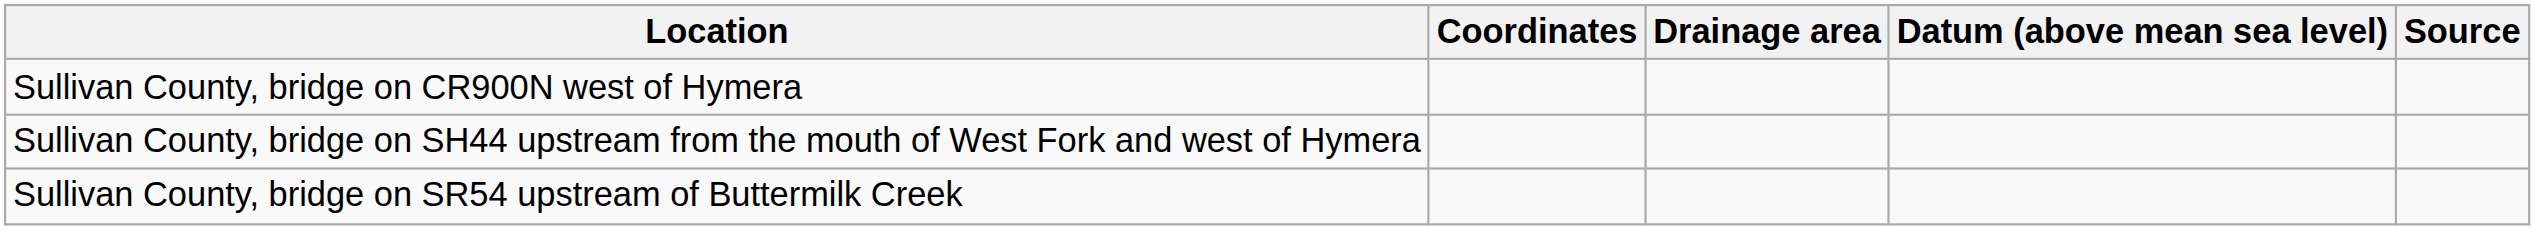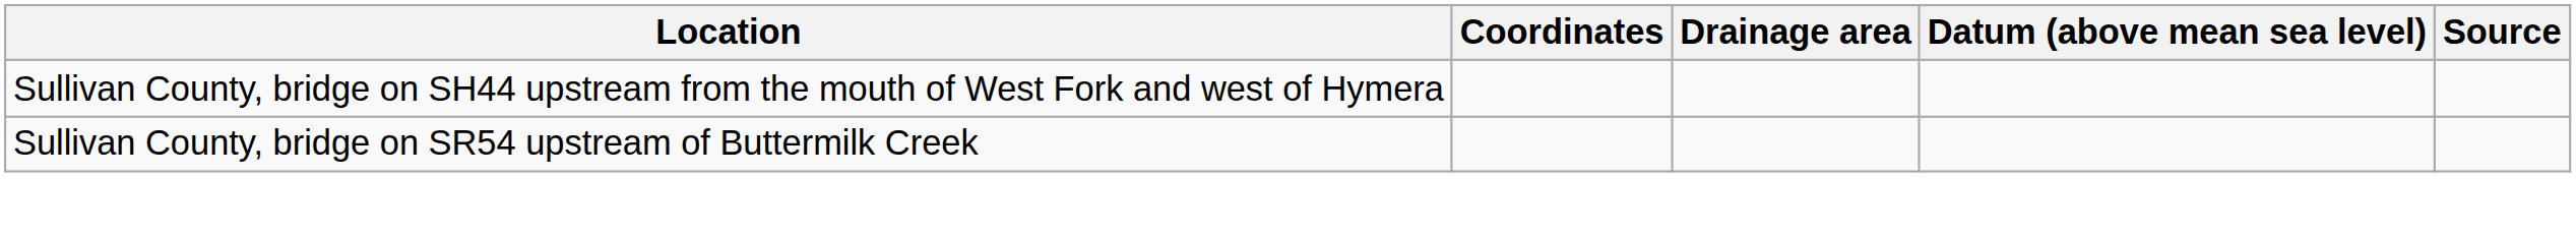- row: Sullivan County, bridge on CR900N west of Hymera
